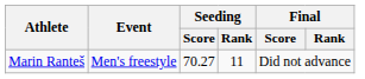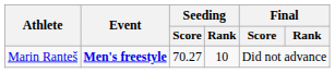Marin Ranteš | Event: normal -> bold
Marin Ranteš | Seeding / Rank: 11 -> 10
